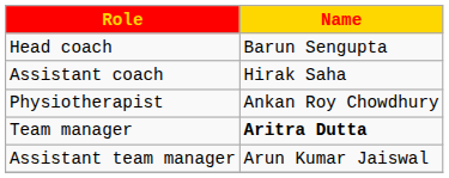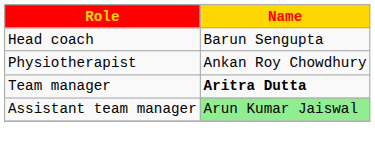- row: Assistant coach | Hirak Saha
Assistant team manager | Name: no background -> lightgreen background
